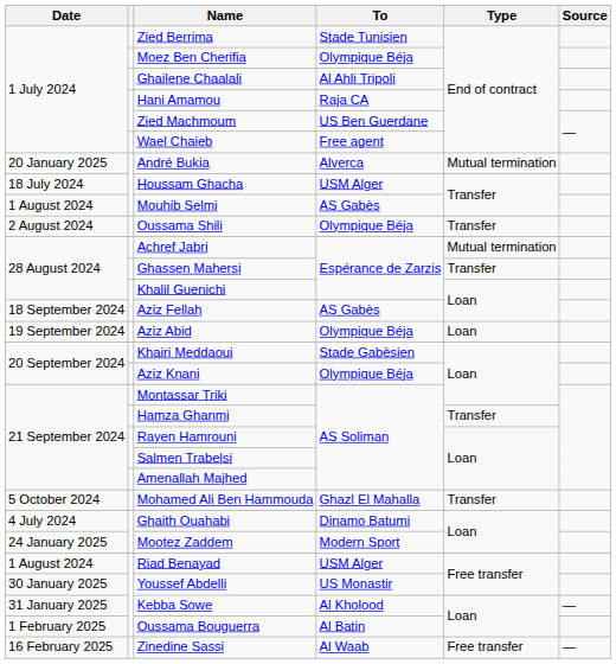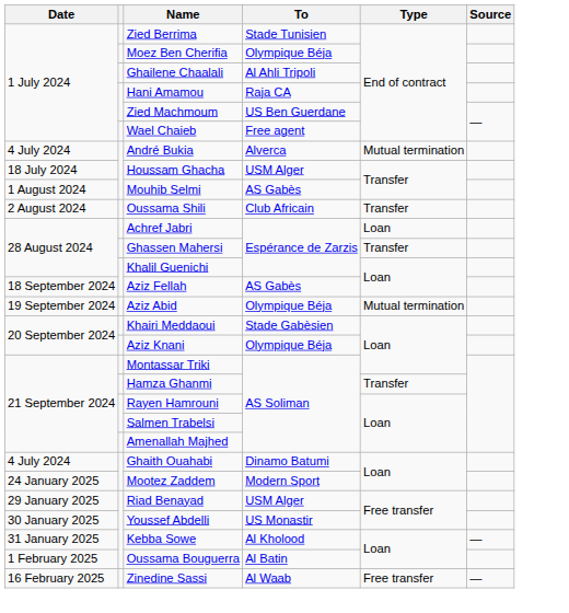André Bukia | Date: 20 January 2025 -> 4 July 2024
Oussama Shili | To: Olympique Béja -> Club Africain
Achref Jabri | Type: Mutual termination -> Loan
Aziz Abid | Type: Loan -> Mutual termination
- row: 5 October 2024 | Mohamed Ali Ben Hammouda | Ghazl El Mahalla | Transfer
Riad Benayad | Date: 1 August 2024 -> 29 January 2025
